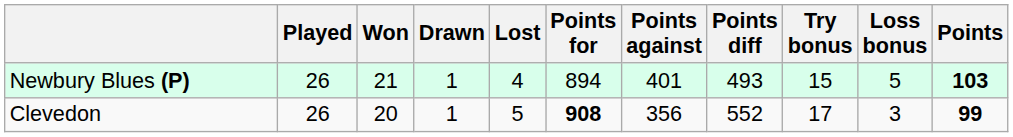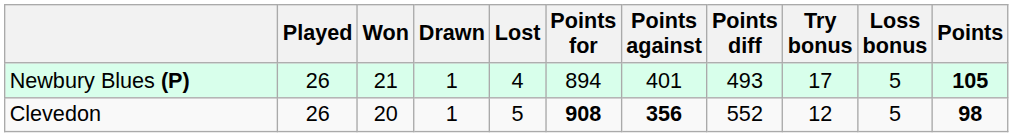Newbury Blues (P) | Try bonus: 15 -> 17
Newbury Blues (P) | Points: 103 -> 105
Clevedon | Points against: normal -> bold
Clevedon | Try bonus: 17 -> 12
Clevedon | Loss bonus: 3 -> 5
Clevedon | Points: 99 -> 98
